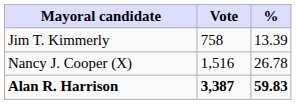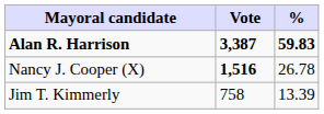rows swapped: Alan R. Harrison <-> Jim T. Kimmerly
Nancy J. Cooper (X) | Vote: normal -> bold
